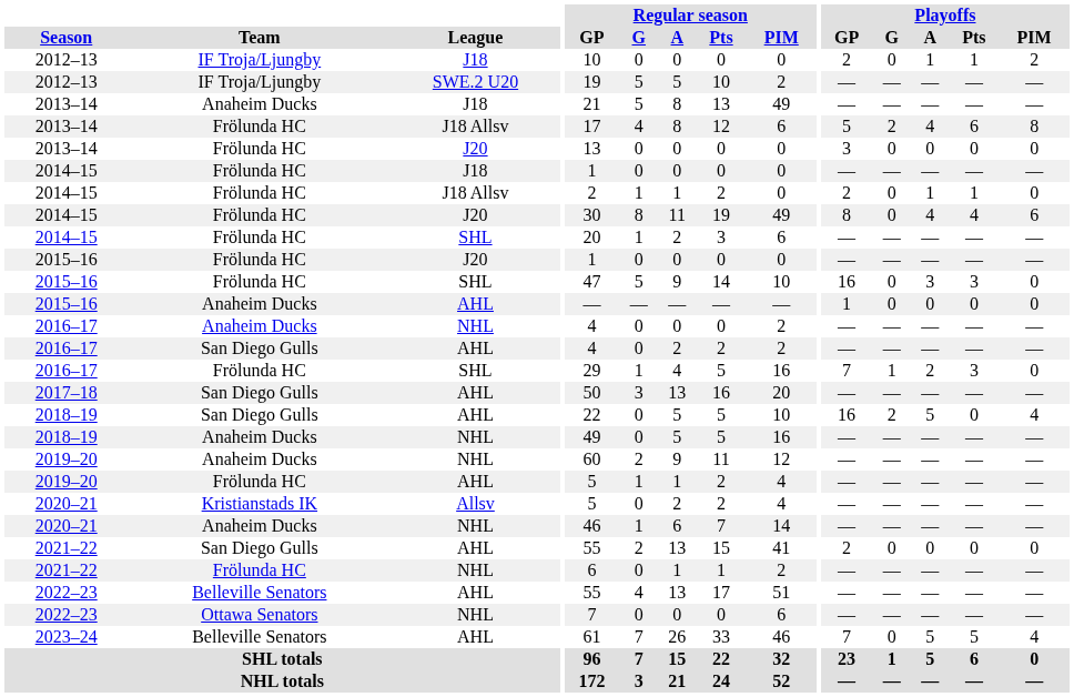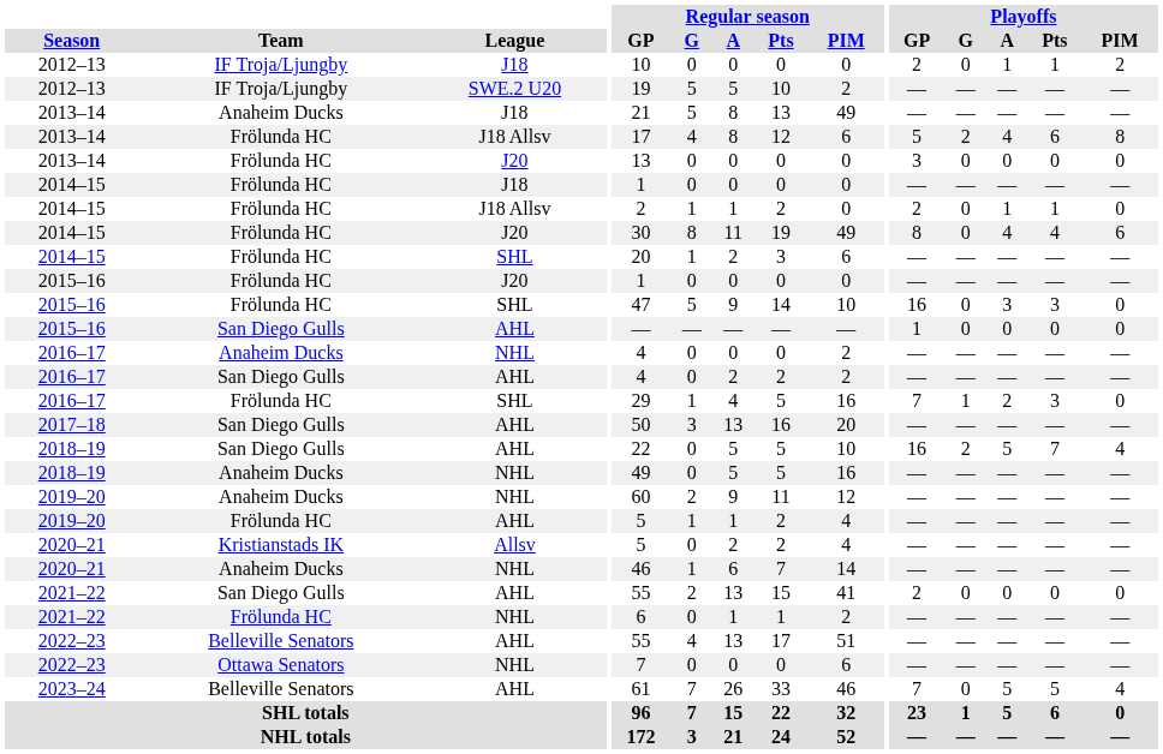2015–16 / AHL | Team: Anaheim Ducks -> San Diego Gulls
2018–19 / AHL | Playoffs / Pts: 0 -> 7
